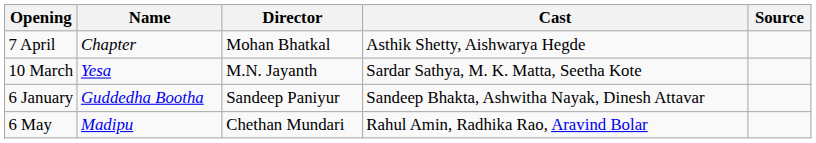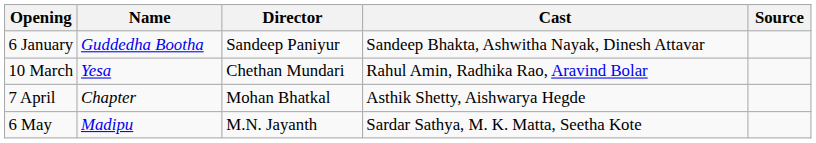rows swapped: 6 January <-> 7 April
10 March | Director: M.N. Jayanth -> Chethan Mundari
10 March | Cast: Sardar Sathya, M. K. Matta, Seetha Kote -> Rahul Amin, Radhika Rao, Aravind Bolar
6 May | Director: Chethan Mundari -> M.N. Jayanth
6 May | Cast: Rahul Amin, Radhika Rao, Aravind Bolar -> Sardar Sathya, M. K. Matta, Seetha Kote
